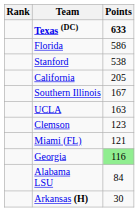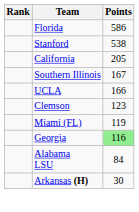- row: Texas (DC) | 633
UCLA | Points: 163 -> 166
Miami (FL) | Points: 121 -> 119
